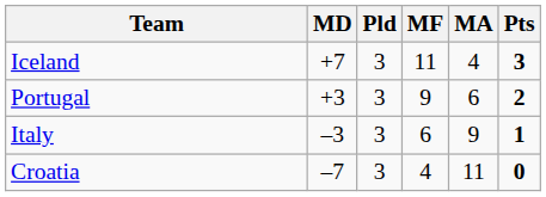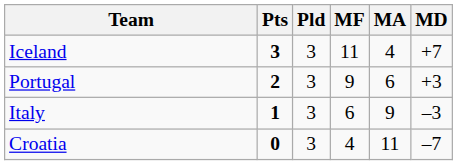columns swapped: Pts <-> MD
